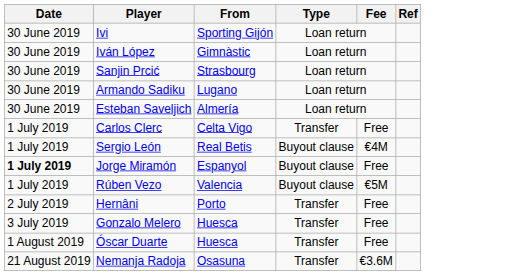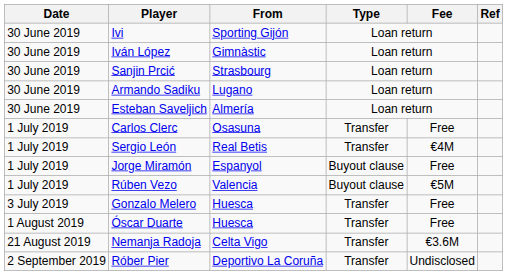Carlos Clerc | From: Celta Vigo -> Osasuna
Sergio León | Type: Buyout clause -> Transfer
Jorge Miramón | Date: bold -> normal
- row: 2 July 2019 | Hernâni | Porto | Transfer | Free
Nemanja Radoja | From: Osasuna -> Celta Vigo
+ row: 2 September 2019 | Róber Pier | Deportivo La Coruña | Transfer | Undisclosed
